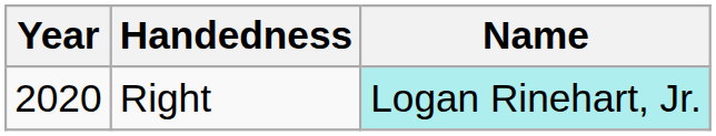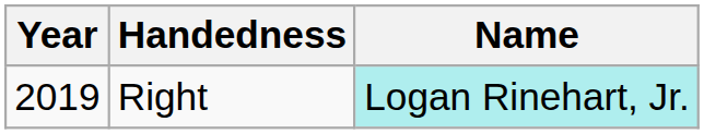Right | Year: 2020 -> 2019
